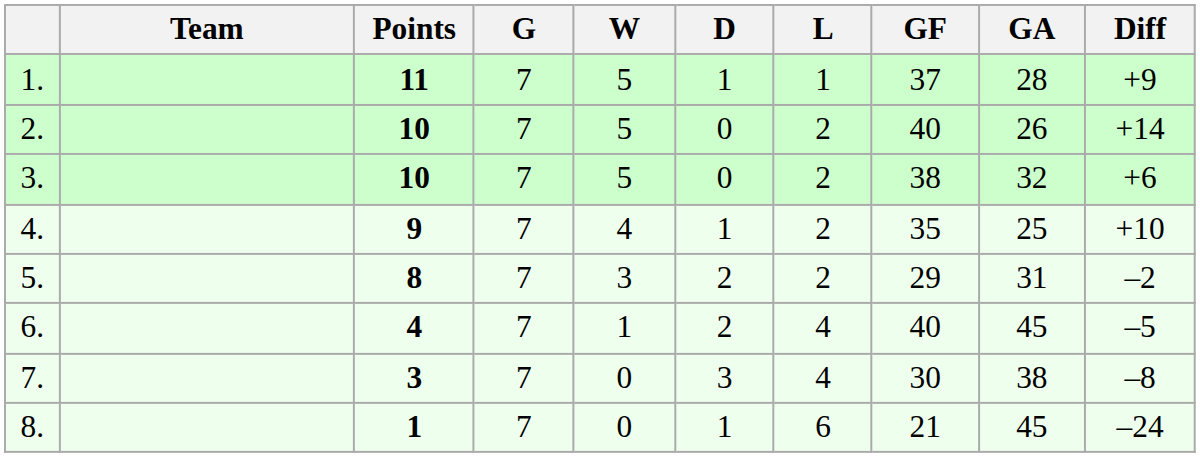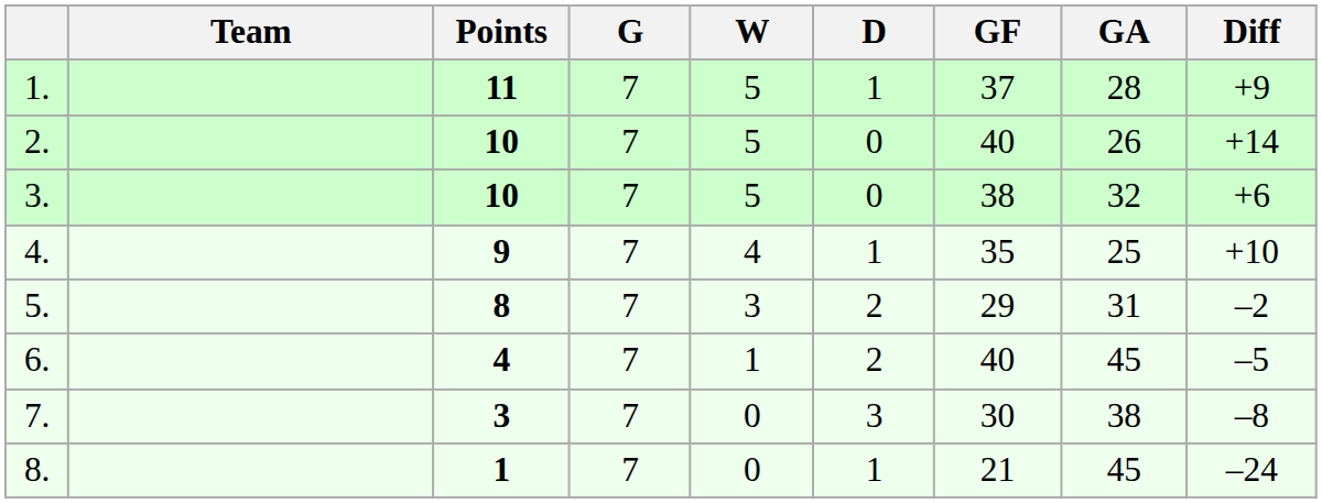- column: L | 1 | 2 | 2 | 2 | 2 | 4 | 4 | 6
